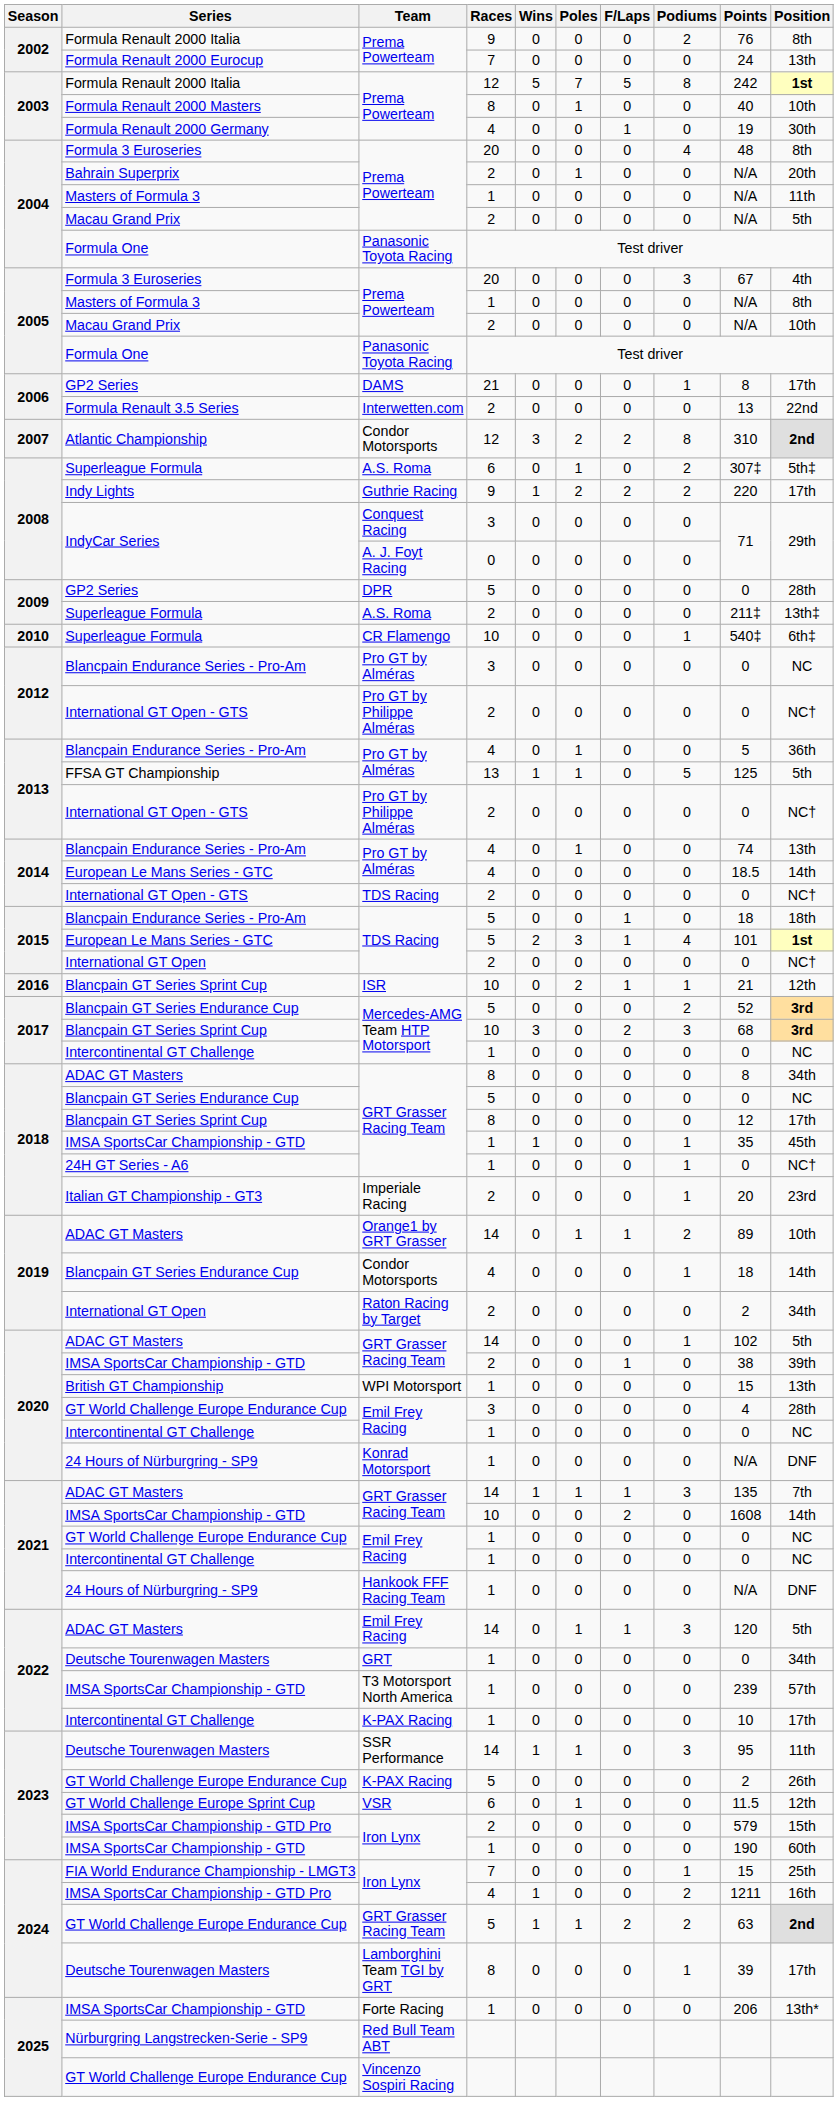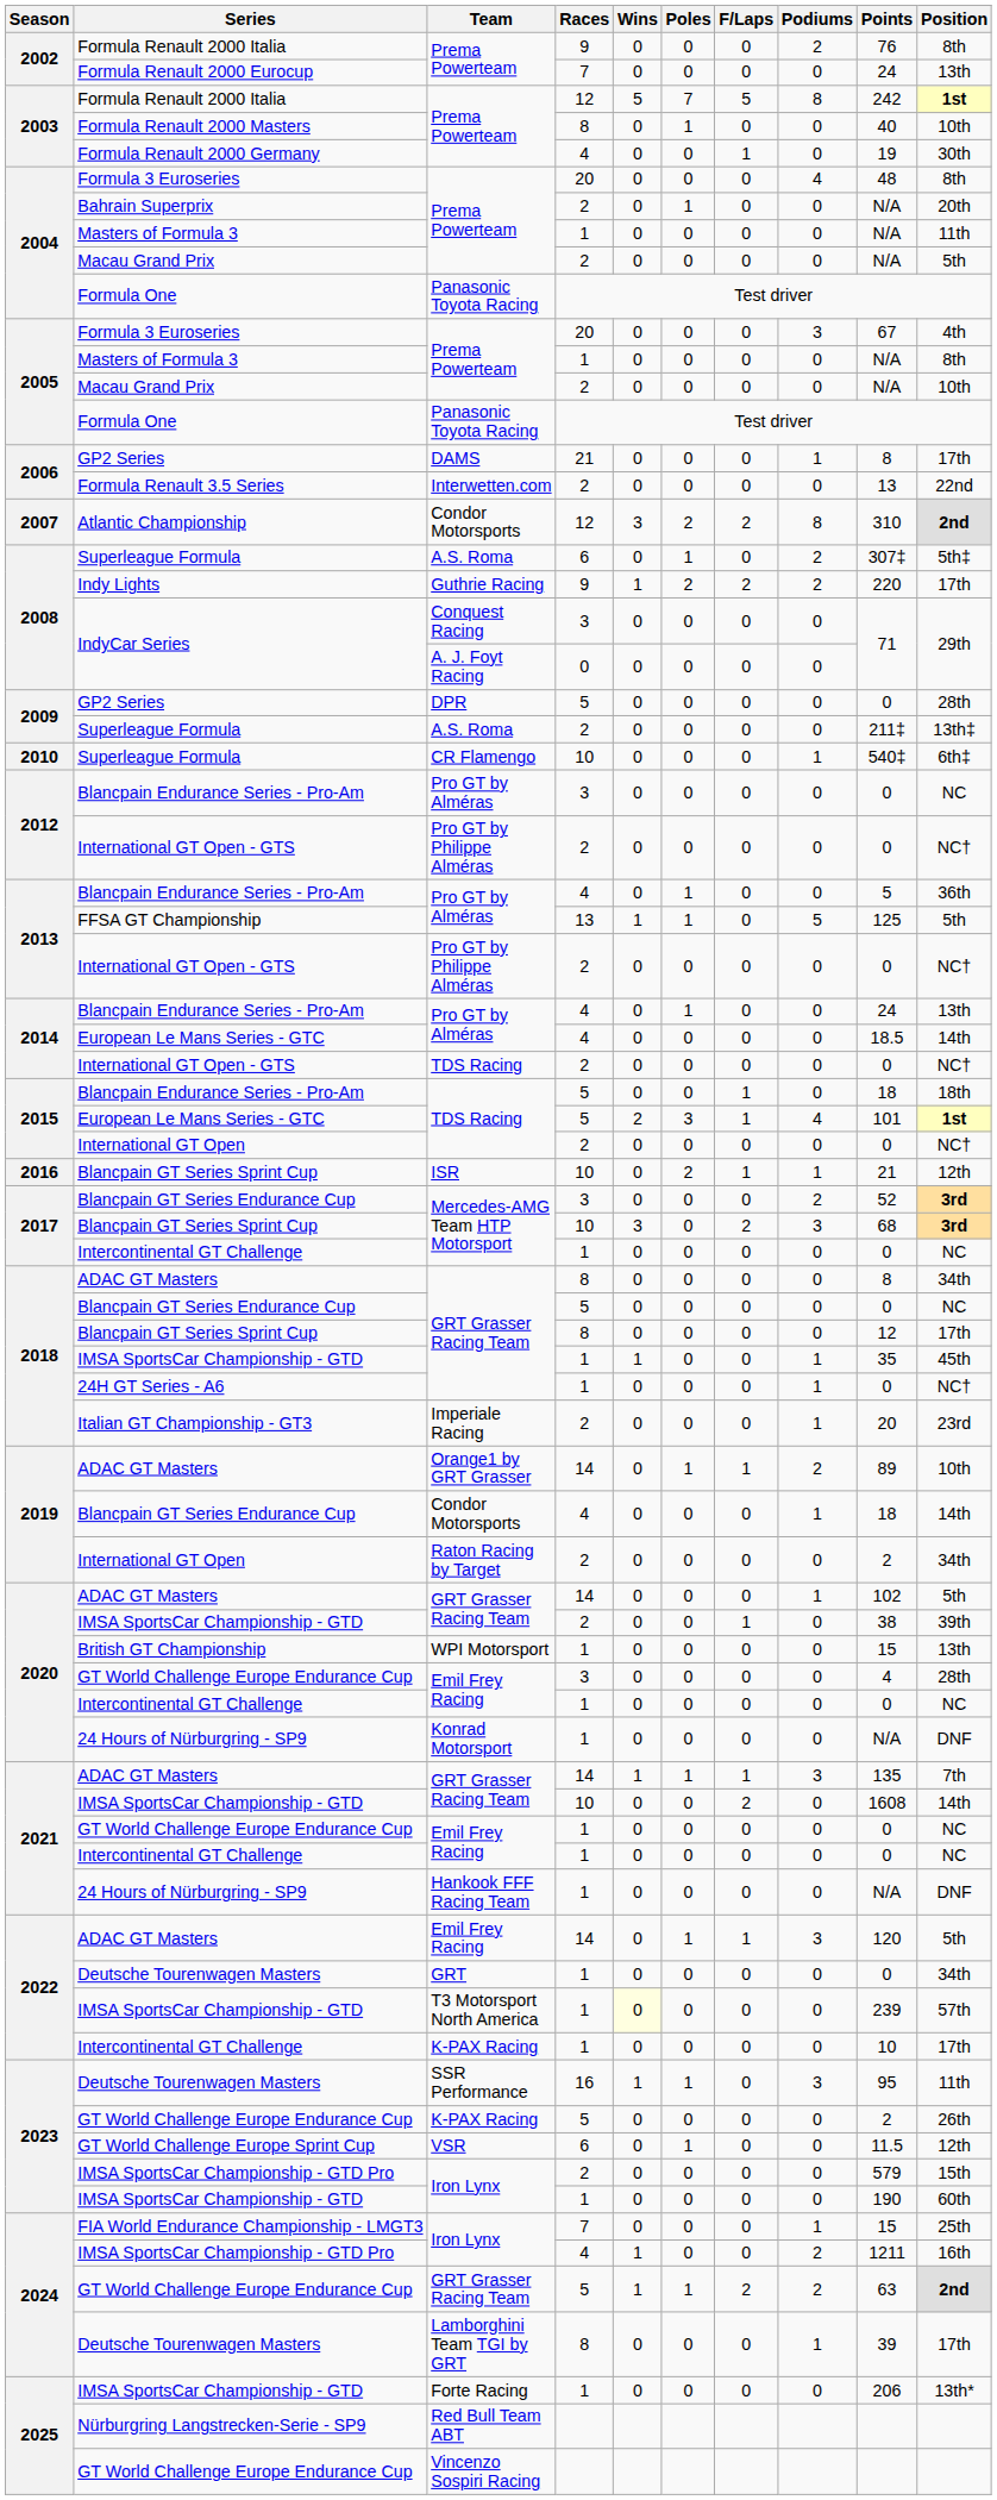2014 / Blancpain Endurance Series - Pro-Am | Points: 74 -> 24
2017 / Blancpain GT Series Endurance Cup | Races: 5 -> 3
2022 / IMSA SportsCar Championship - GTD | Wins: no background -> lightyellow background
2023 / Deutsche Tourenwagen Masters | Races: 14 -> 16
